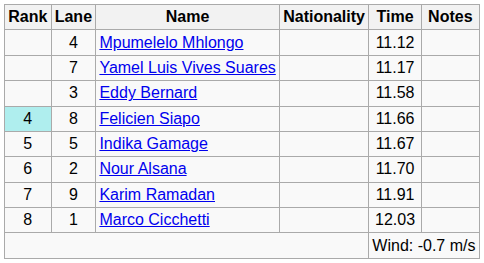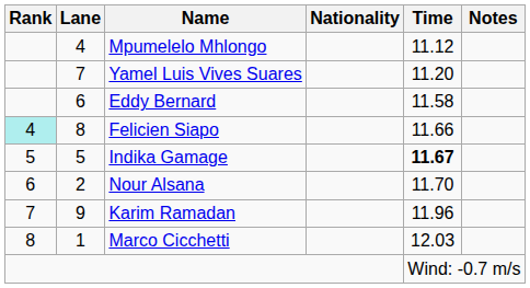Yamel Luis Vives Suares | Time: 11.17 -> 11.20
Eddy Bernard | Lane: 3 -> 6
Indika Gamage | Time: normal -> bold
Karim Ramadan | Time: 11.91 -> 11.96
